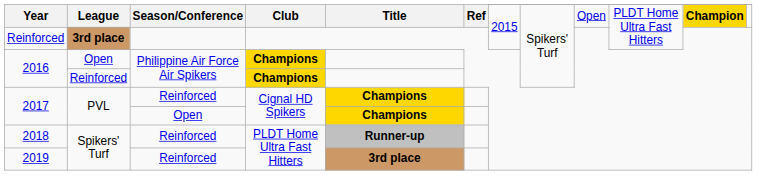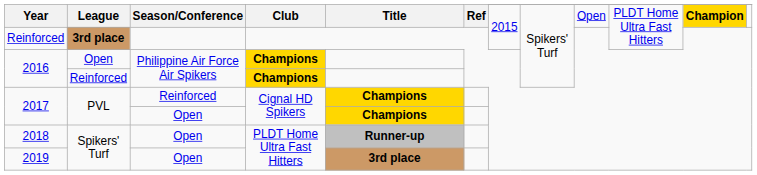2018 | Season/Conference: Reinforced -> Open
2019 | Season/Conference: Reinforced -> Open
